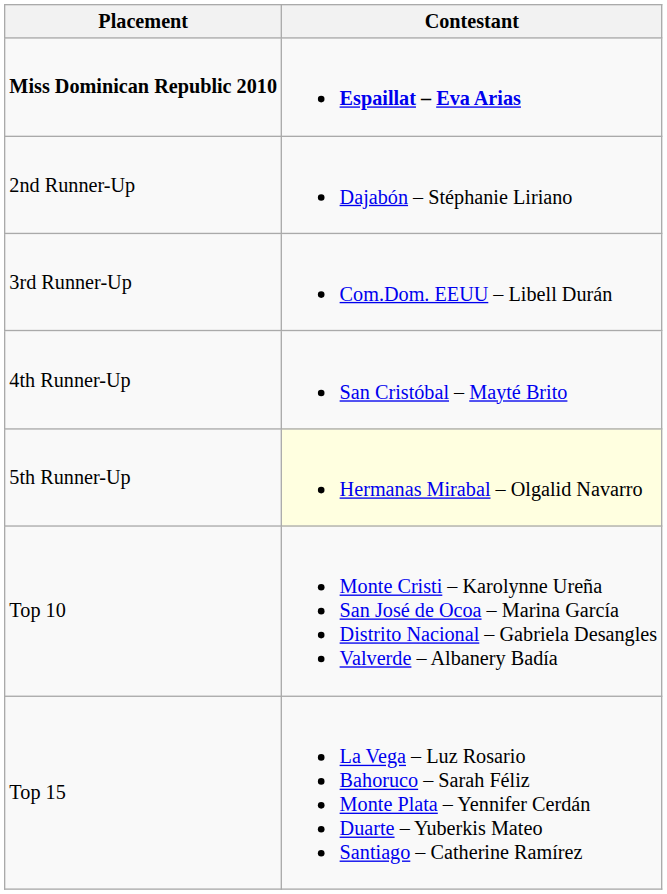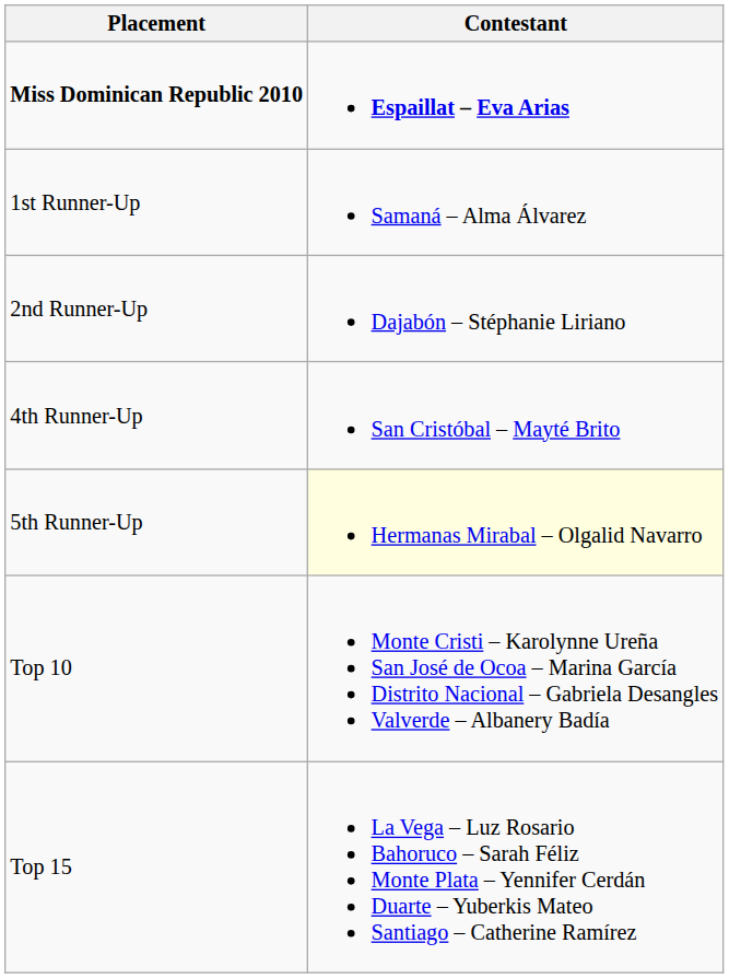+ row: 1st Runner-Up | Samaná – Alma Álvarez
- row: 3rd Runner-Up | Com.Dom. EEUU – Libell Durán
